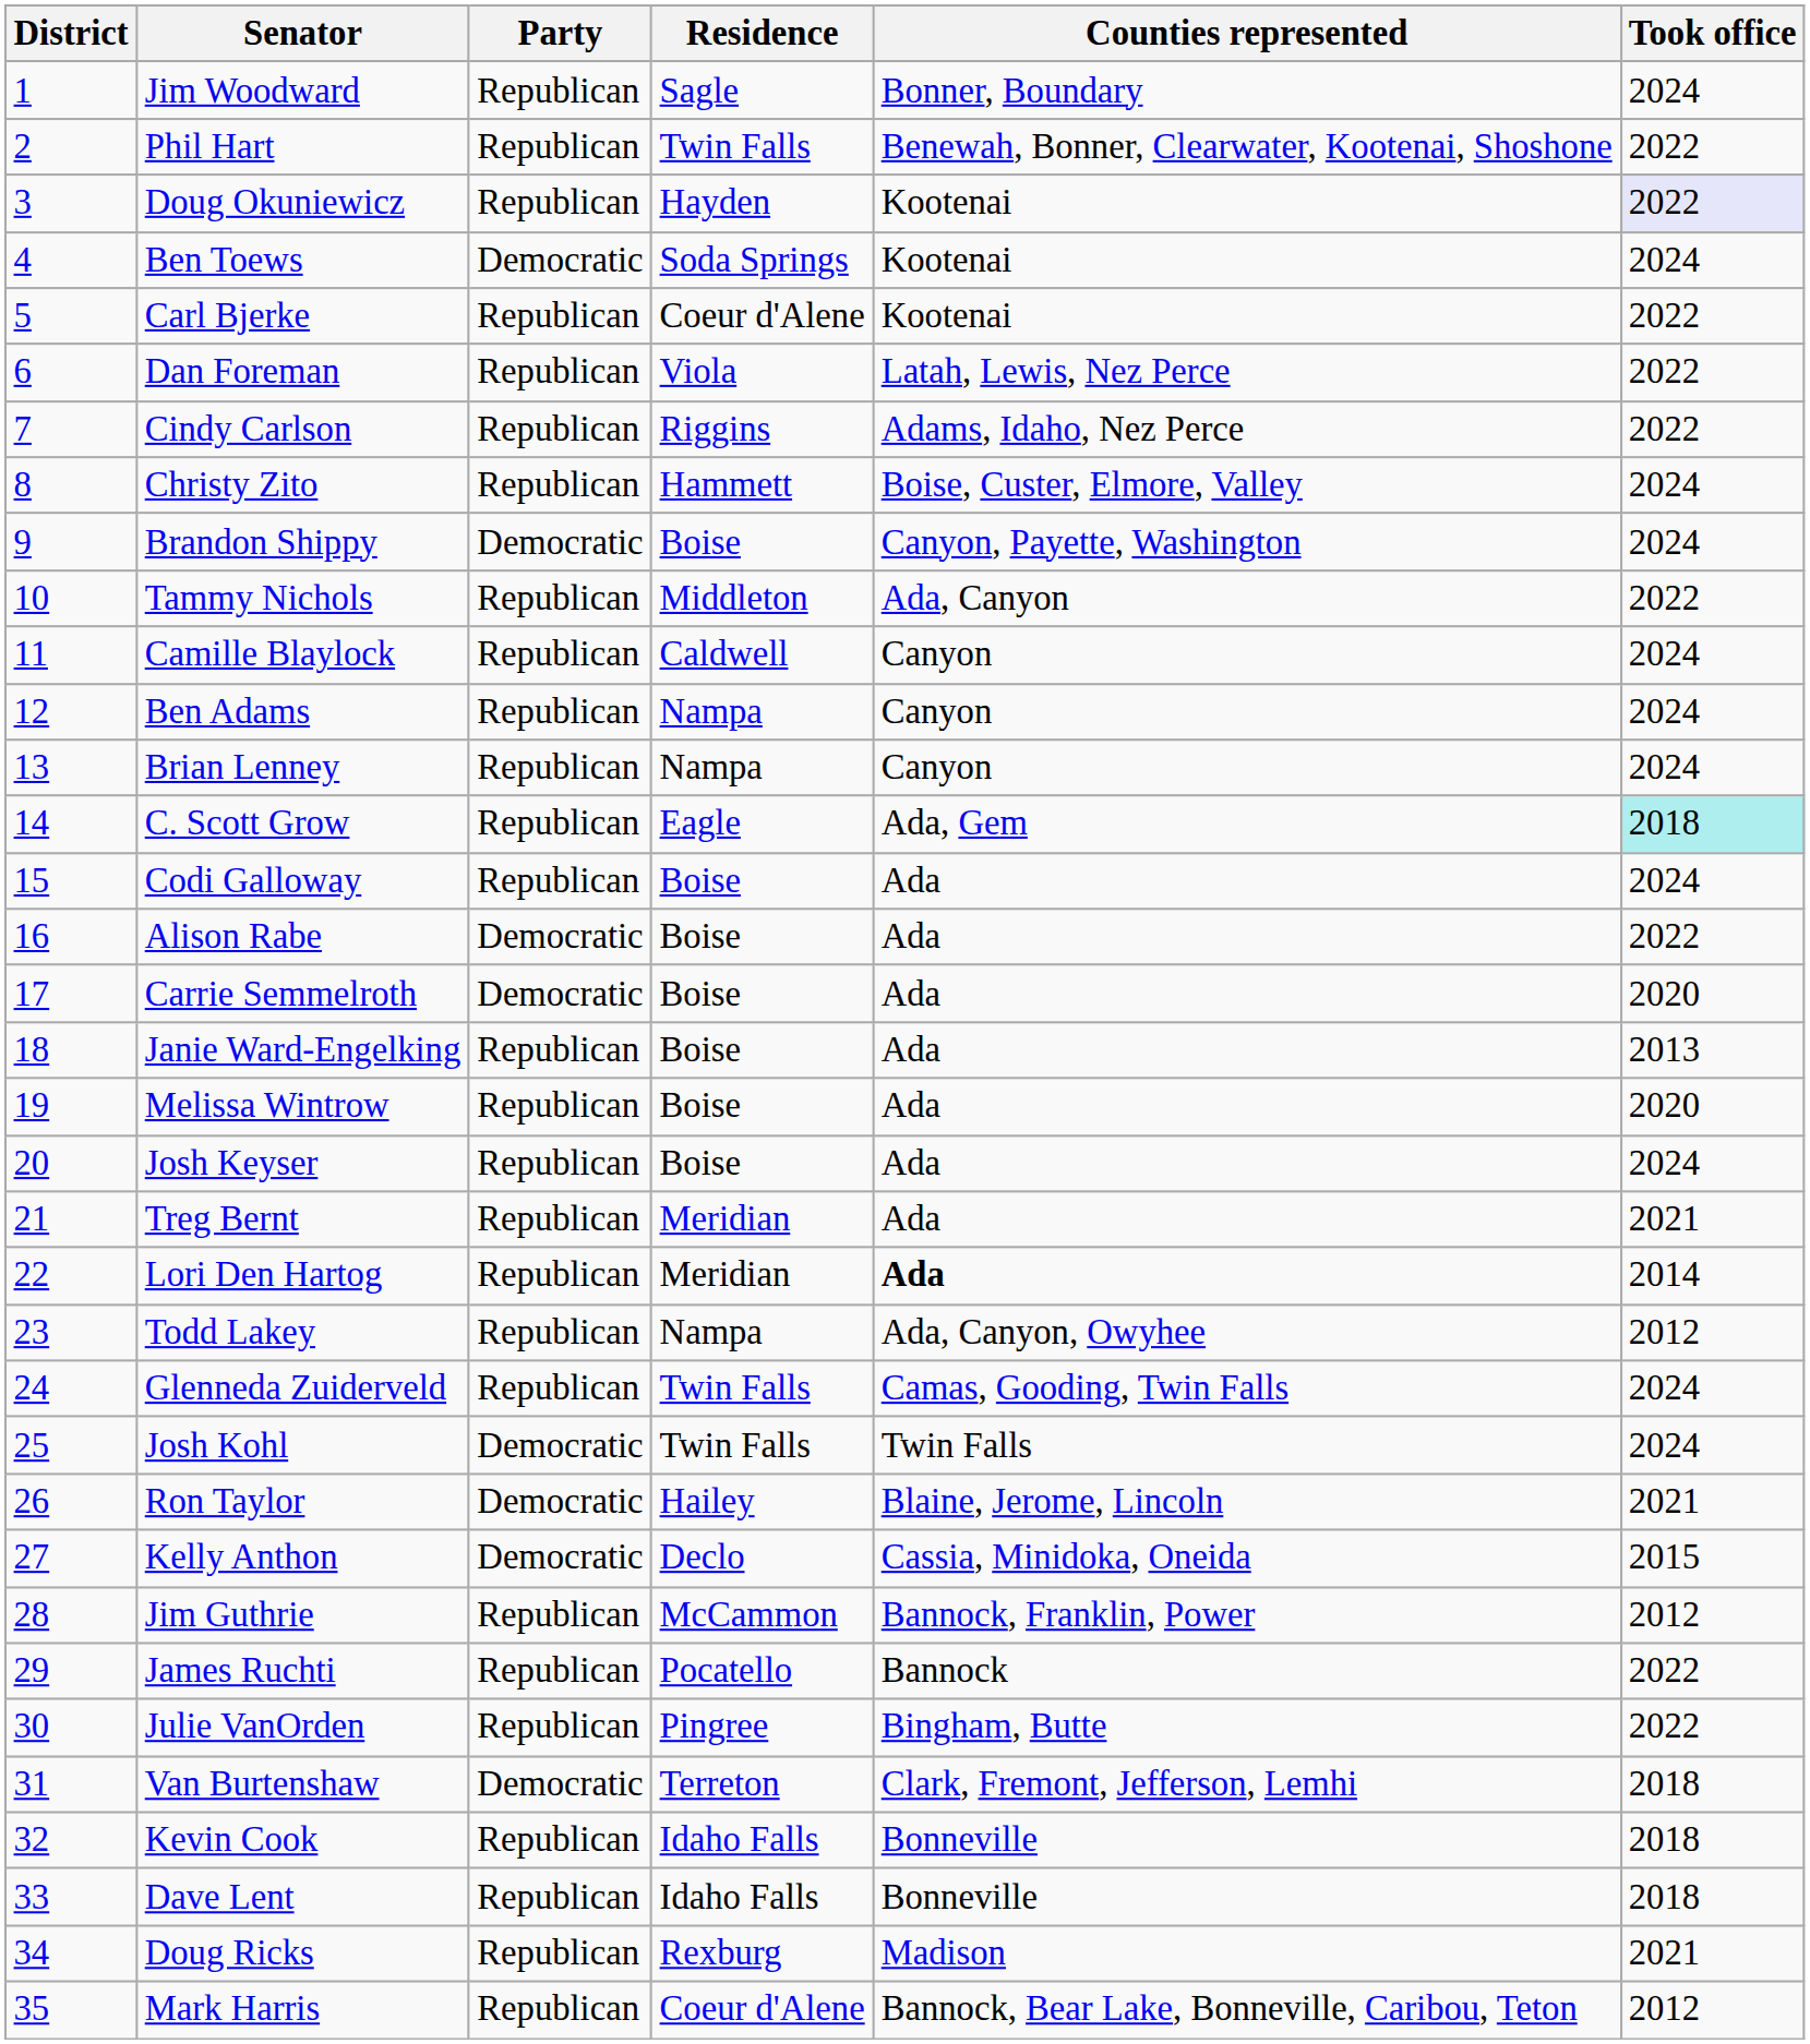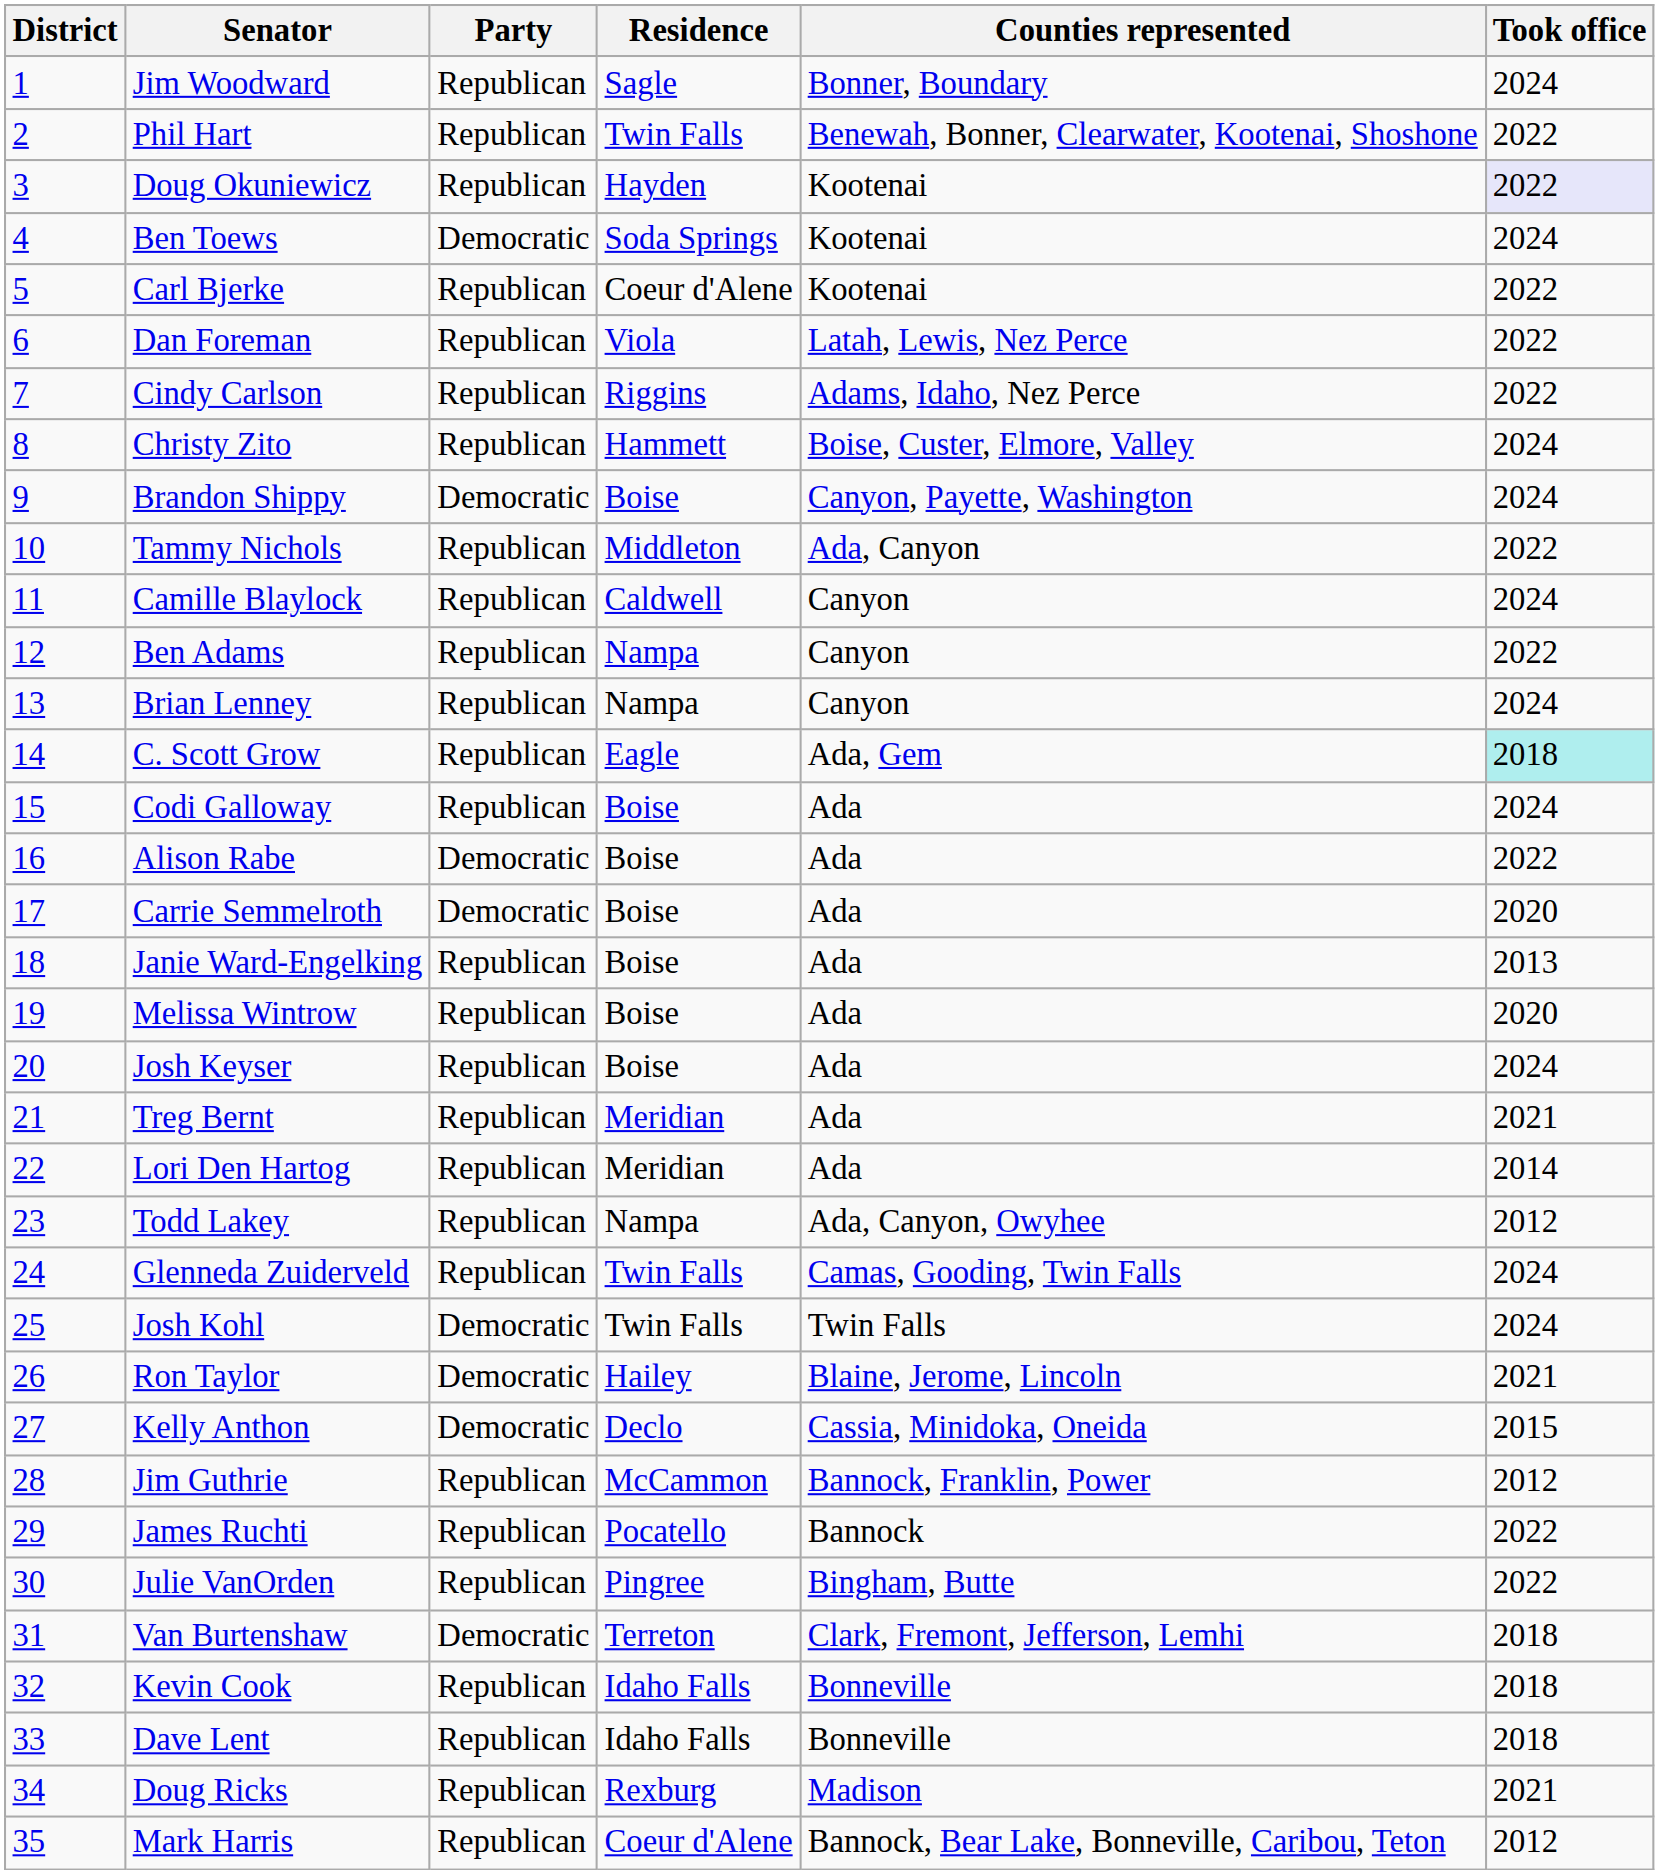Ben Adams | Took office: 2024 -> 2022
Lori Den Hartog | Counties represented: bold -> normal
